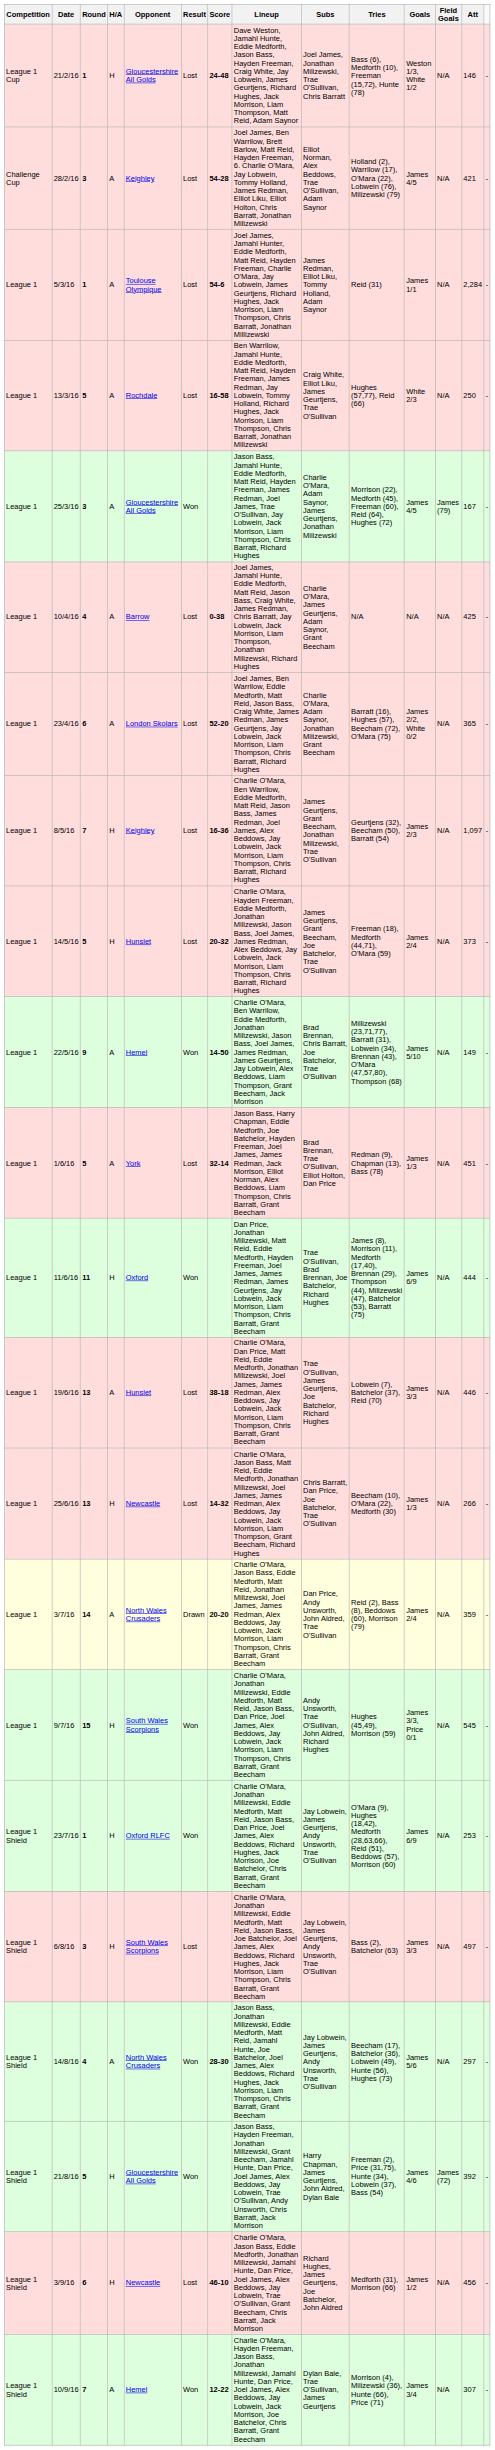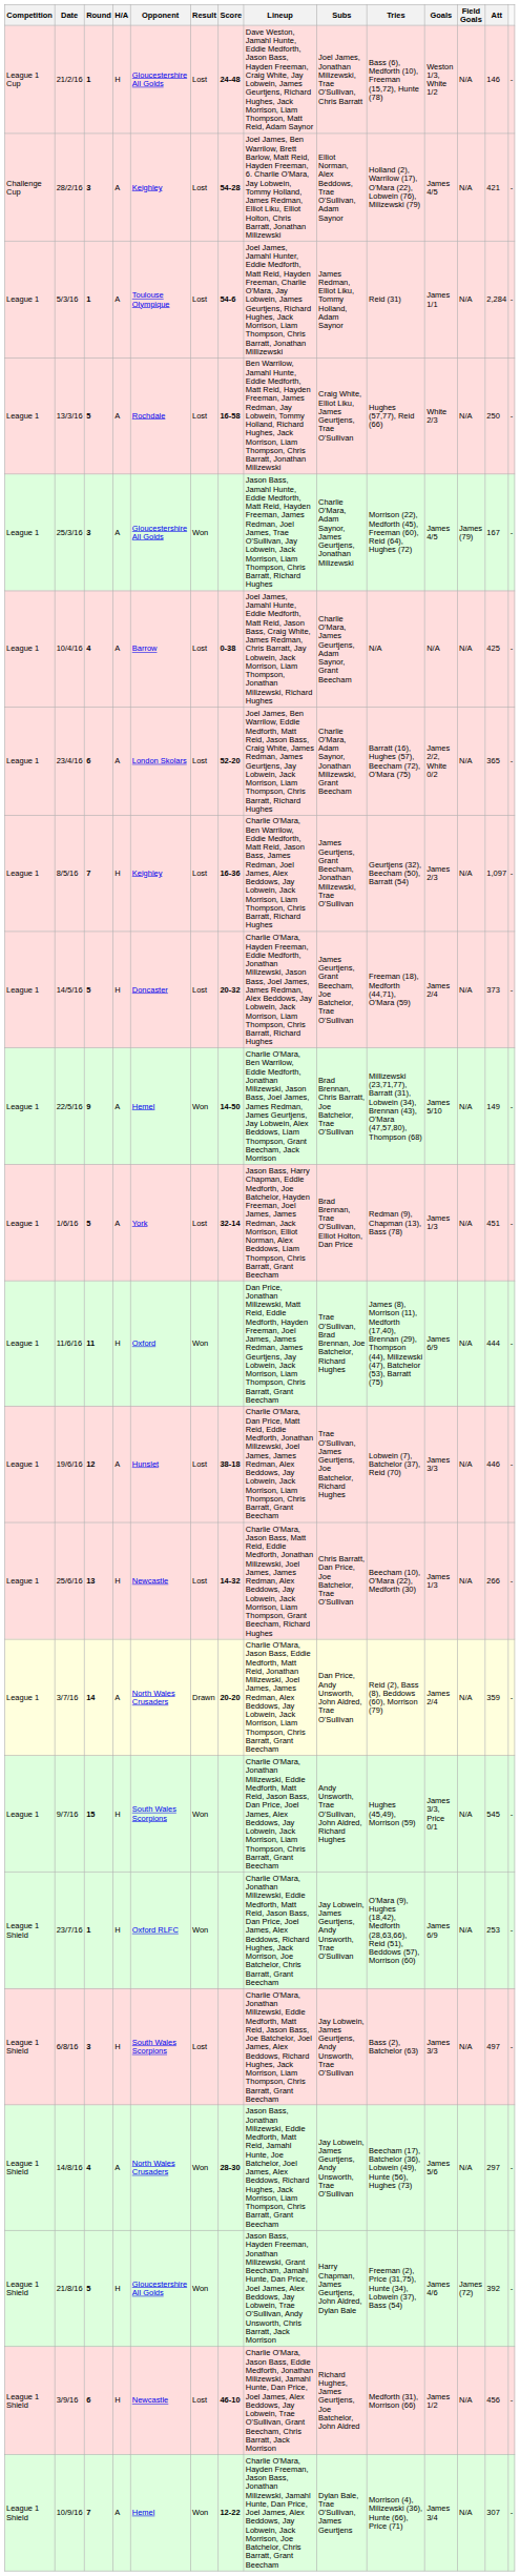14/5/16 | Opponent: Hunslet -> Doncaster
19/6/16 | Round: 13 -> 12
